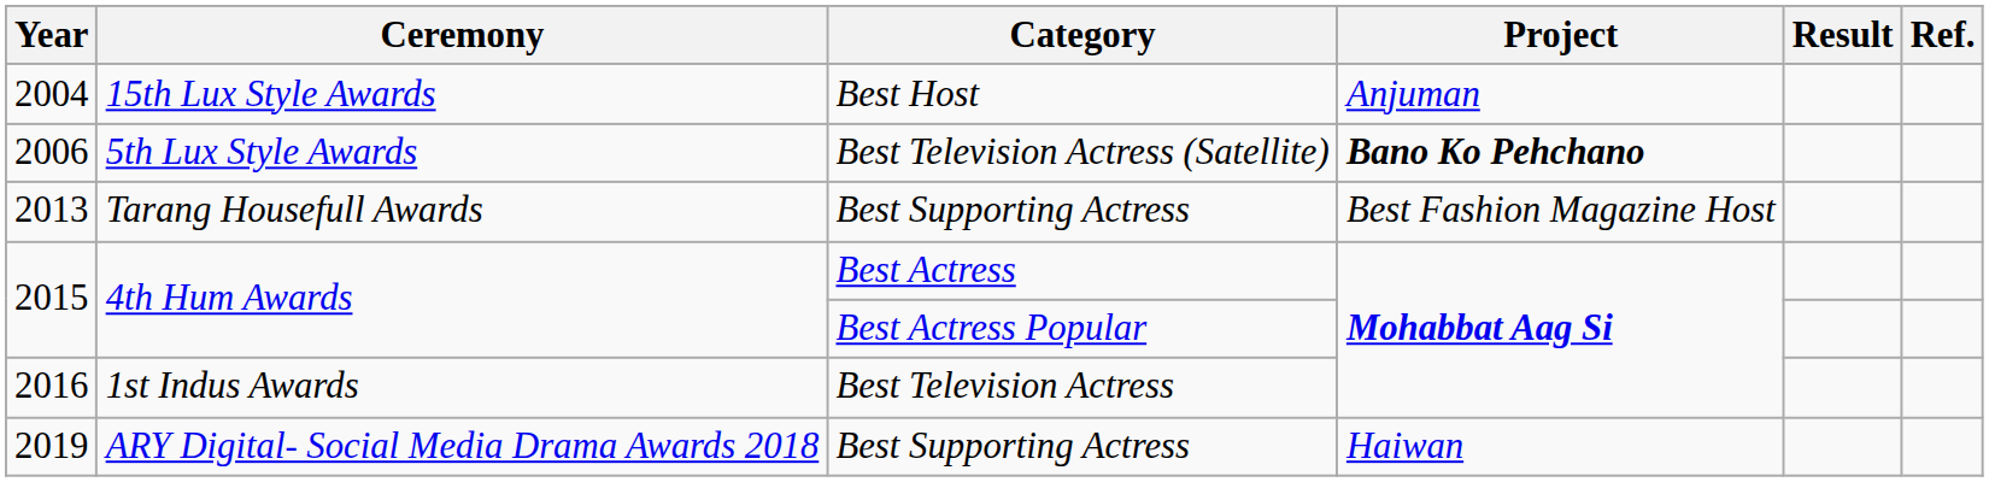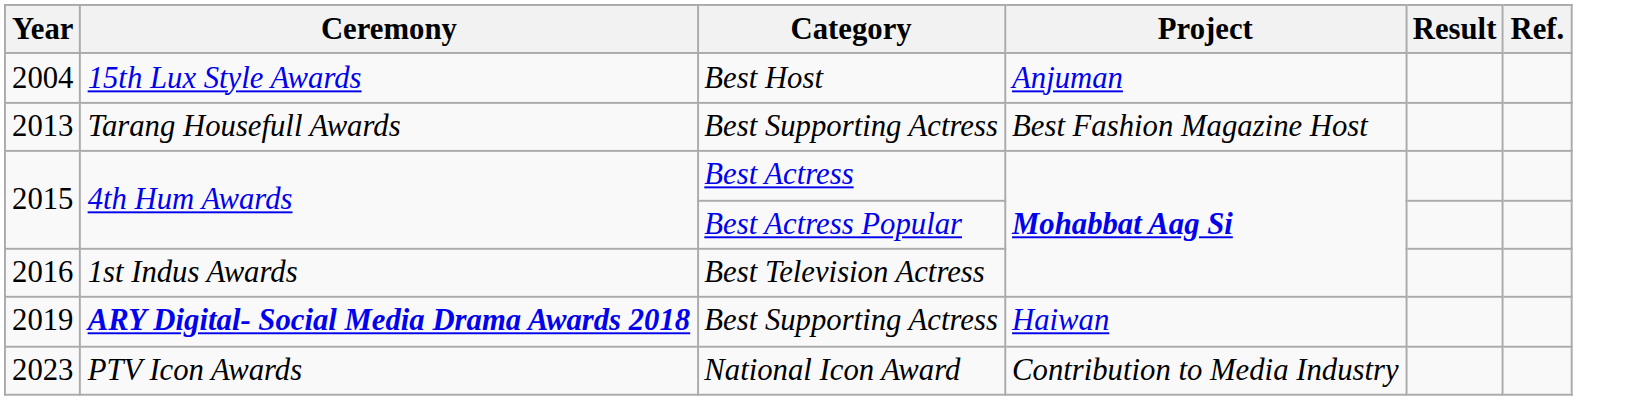- row: 2006 | 5th Lux Style Awards | Best Television Actress (Satellite) | Bano Ko Pehchano
2019 | Ceremony: normal -> bold
+ row: 2023 | PTV Icon Awards | National Icon Award | Contribution to Media Industry
